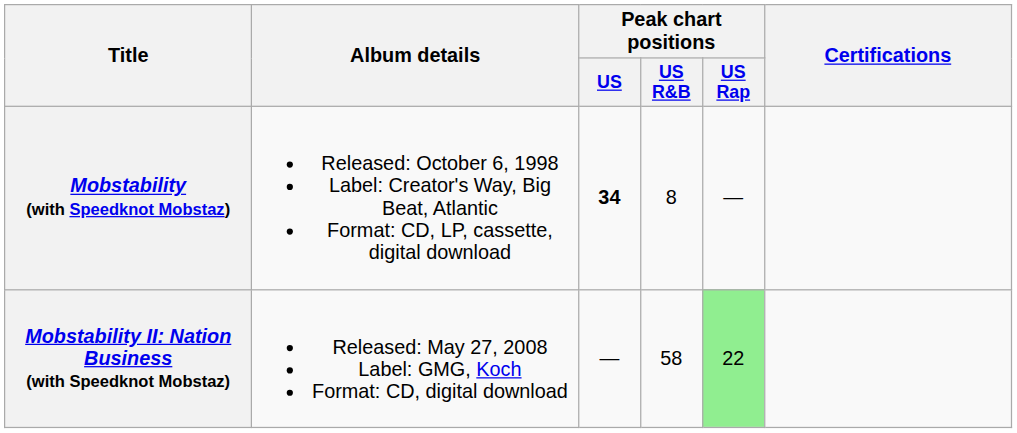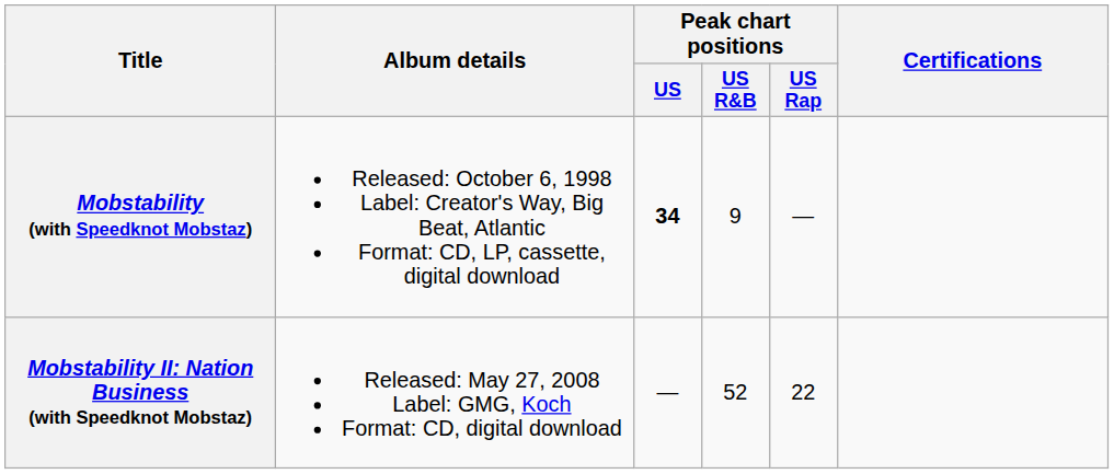Mobstability (with Speedknot Mobstaz) | Peak chart positions / US R&B: 8 -> 9
Mobstability II: Nation Business (with Speedknot Mobstaz) | Peak chart positions / US R&B: 58 -> 52
Mobstability II: Nation Business (with Speedknot Mobstaz) | Peak chart positions / US Rap: lightgreen background -> no background
